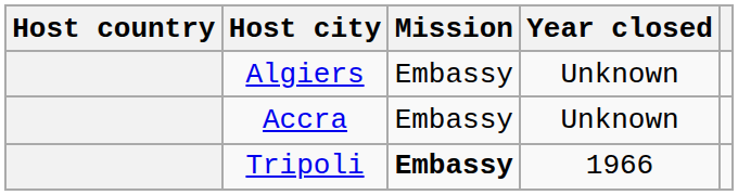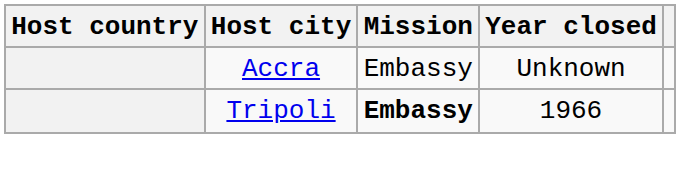- row: Algiers | Embassy | Unknown
